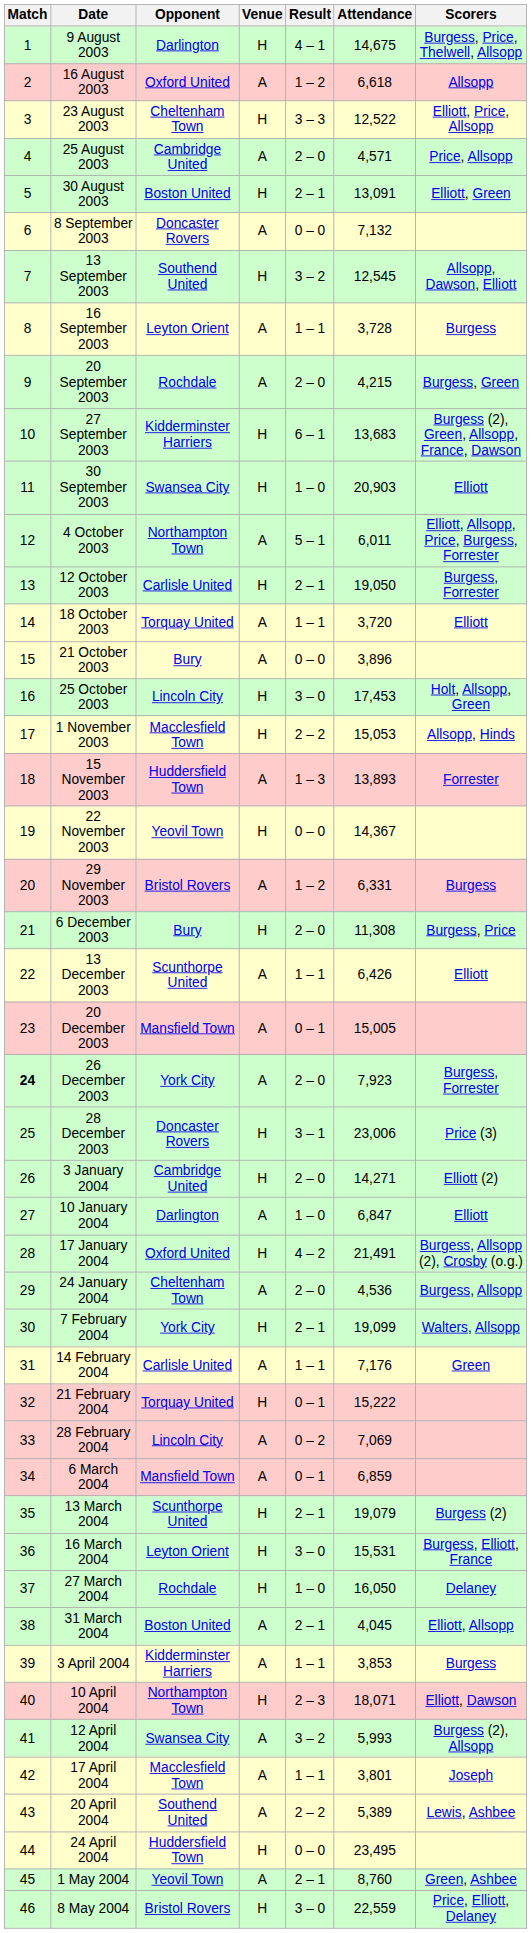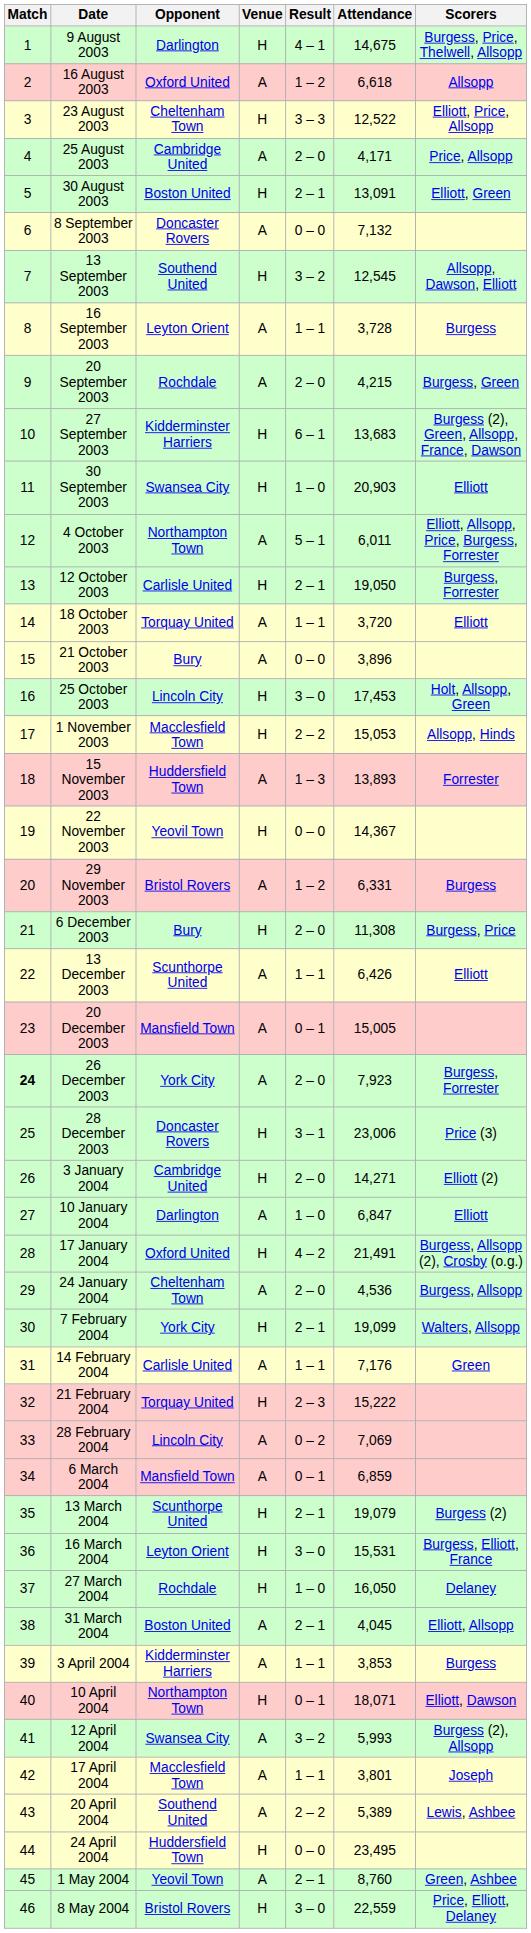25 August 2003 | Attendance: 4,571 -> 4,171
21 February 2004 | Result: 0 – 1 -> 2 – 3
10 April 2004 | Result: 2 – 3 -> 0 – 1
